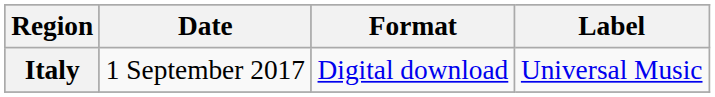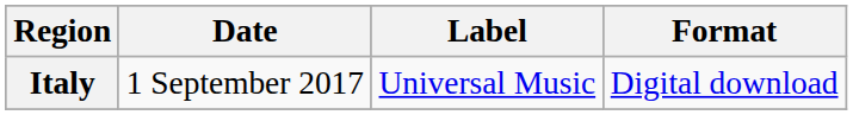columns swapped: Format <-> Label
